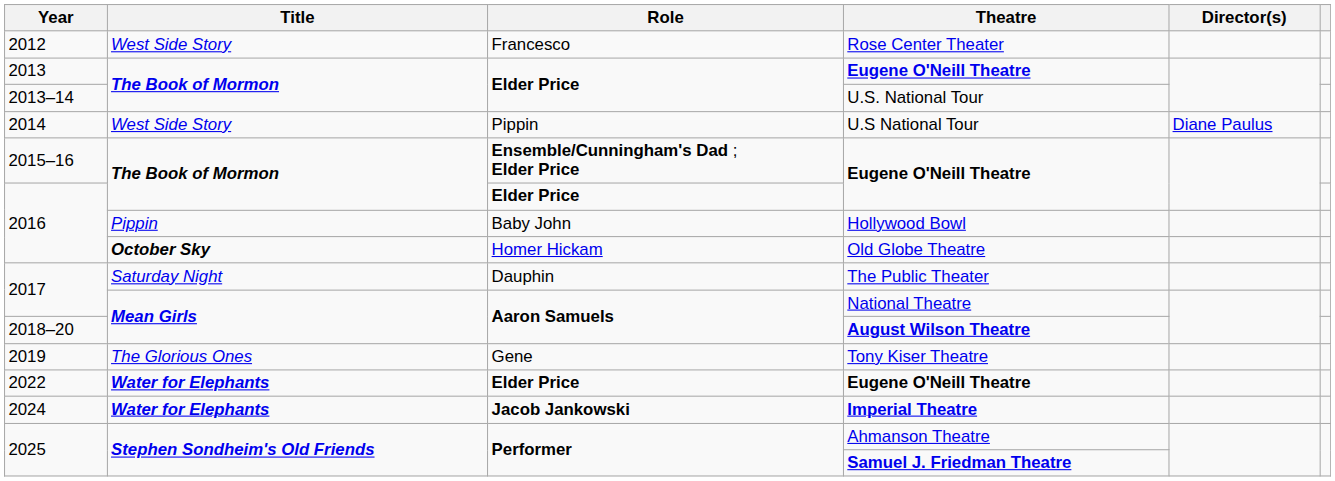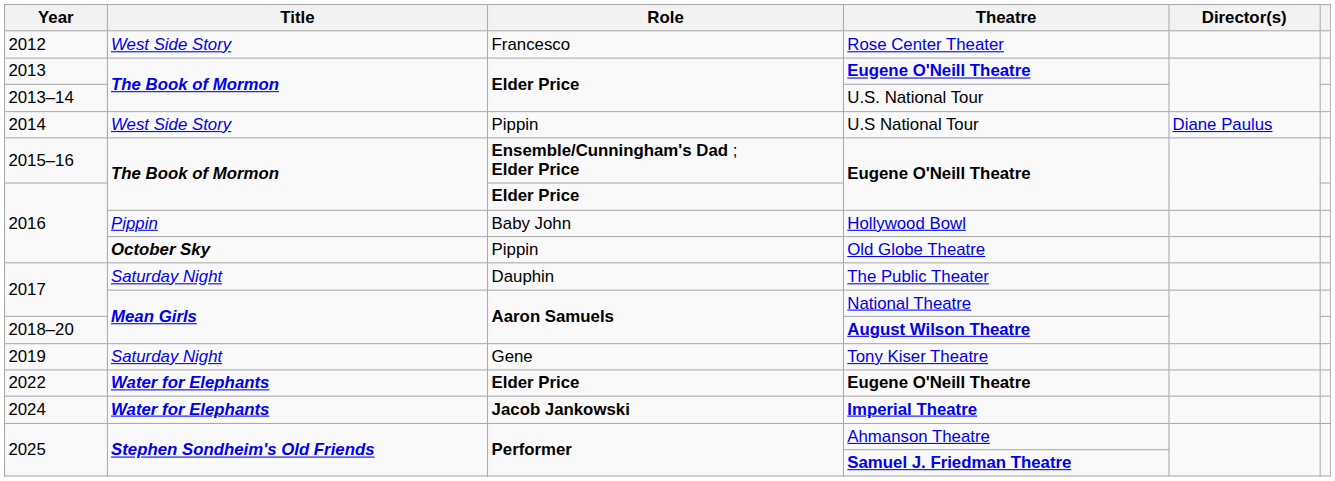Old Globe Theatre | Role: Homer Hickam -> Pippin
Tony Kiser Theatre | Title: The Glorious Ones -> Saturday Night
